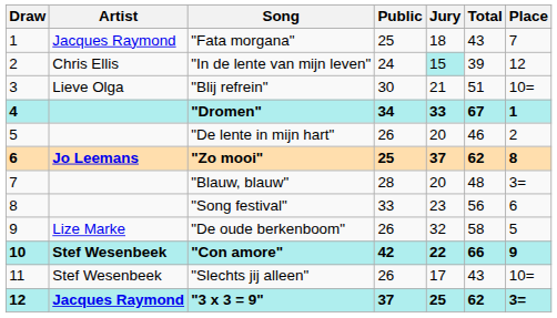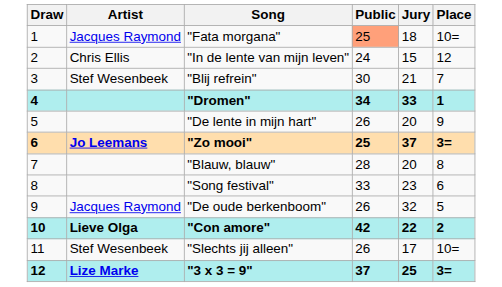- column: Total | 43 | 39 | 51 | 67 | 46 | 62 | 48 | 56 | 58 | 66 | 43 | 62
"Fata morgana" | Public: no background -> lightsalmon background
"Fata morgana" | Place: 7 -> 10=
"In de lente van mijn leven" | Jury: paleturquoise background -> no background
"Blij refrein" | Artist: Lieve Olga -> Stef Wesenbeek
"Blij refrein" | Place: 10= -> 7
"De lente in mijn hart" | Place: 2 -> 9
"Zo mooi" | Place: 8 -> 3=
"Blauw, blauw" | Place: 3= -> 8
"De oude berkenboom" | Artist: Lize Marke -> Jacques Raymond
"Con amore" | Artist: Stef Wesenbeek -> Lieve Olga
"Con amore" | Place: 9 -> 2
"3 x 3 = 9" | Artist: Jacques Raymond -> Lize Marke
